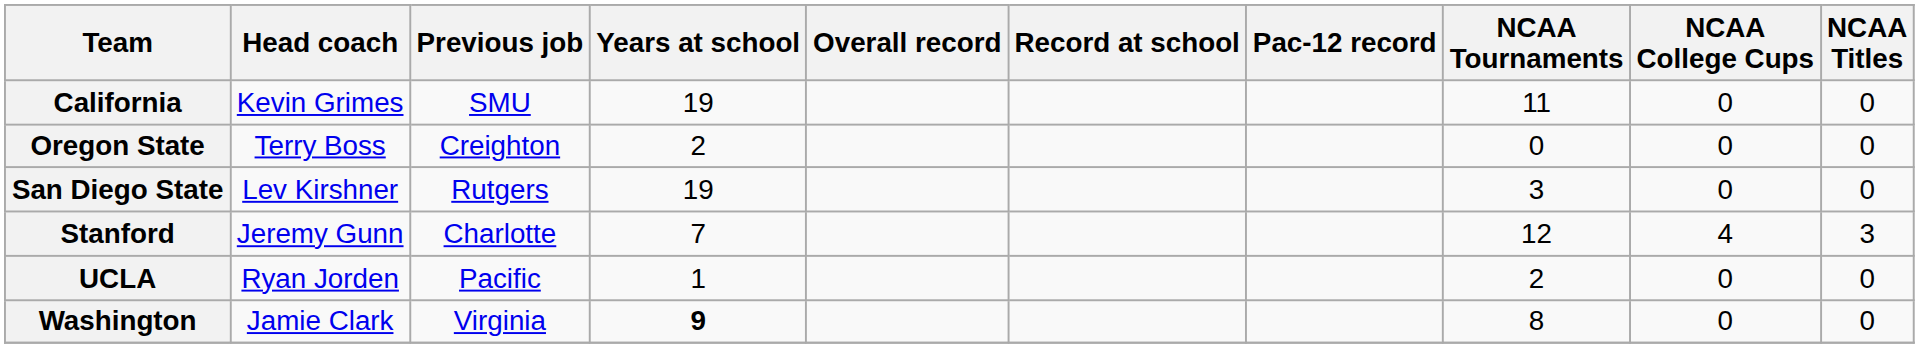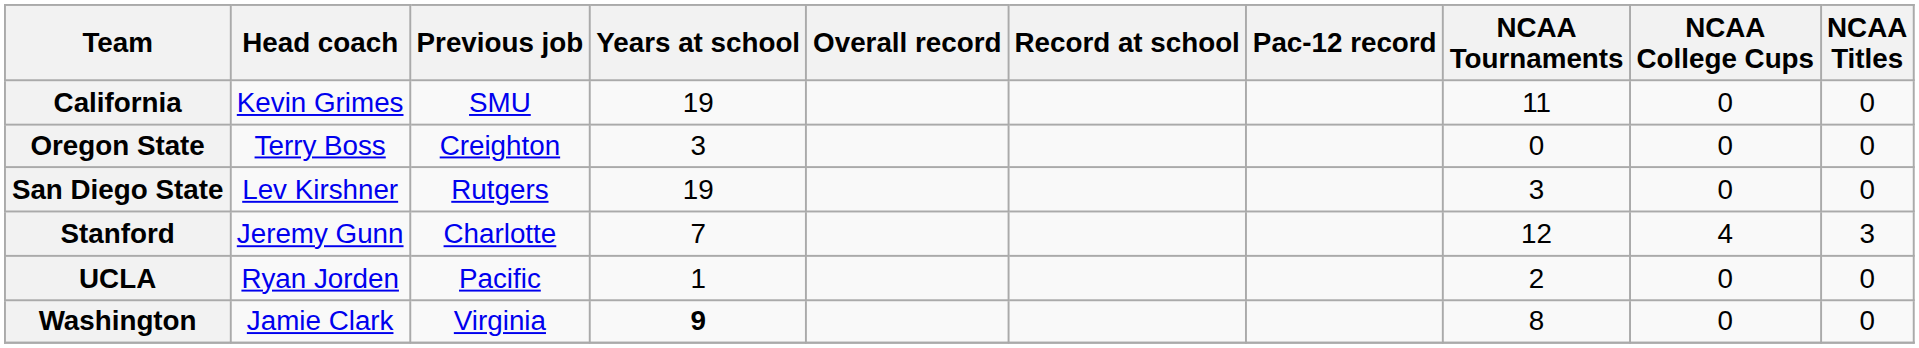Oregon State | Years at school: 2 -> 3
